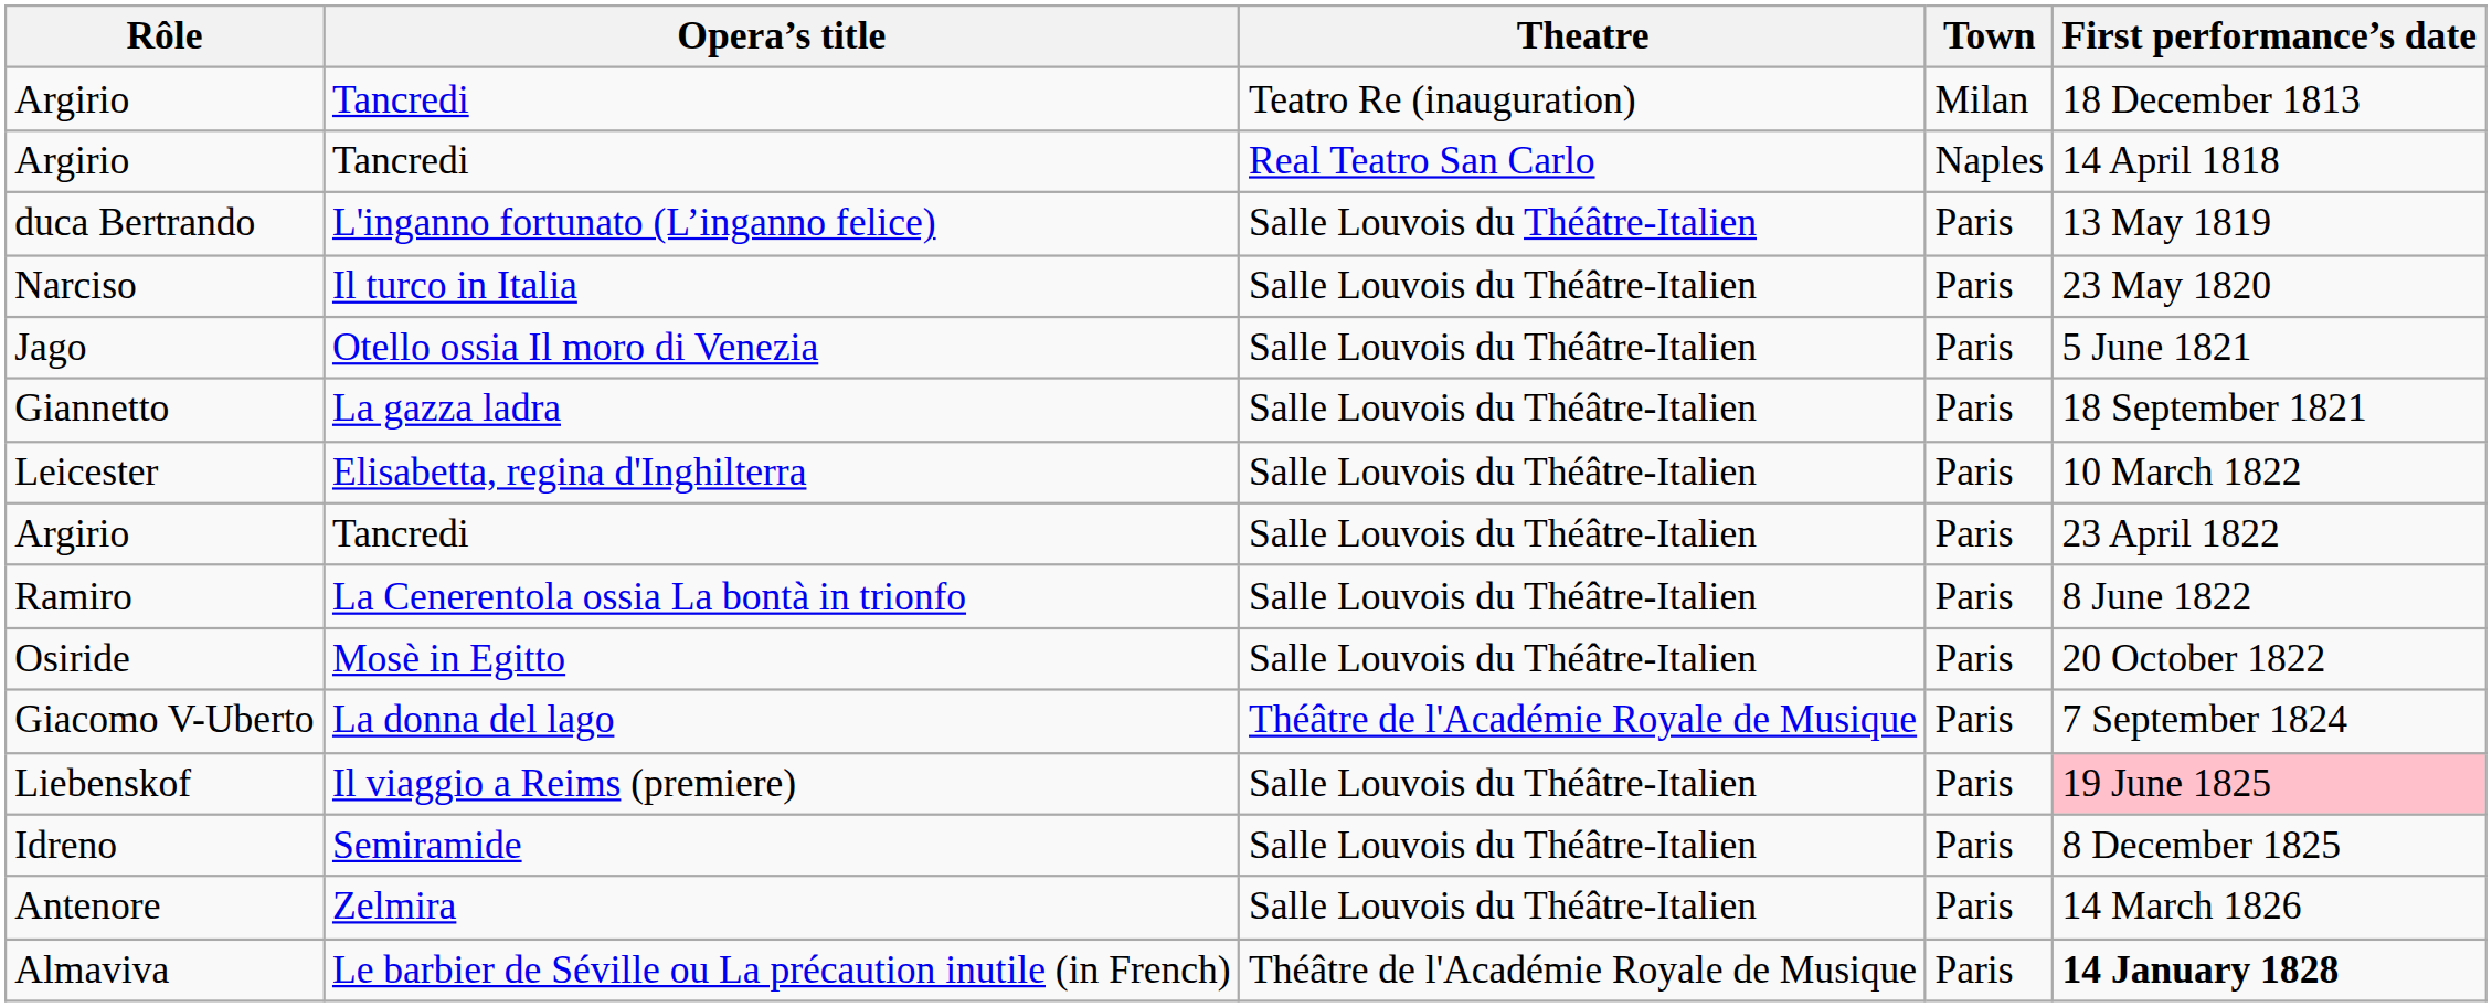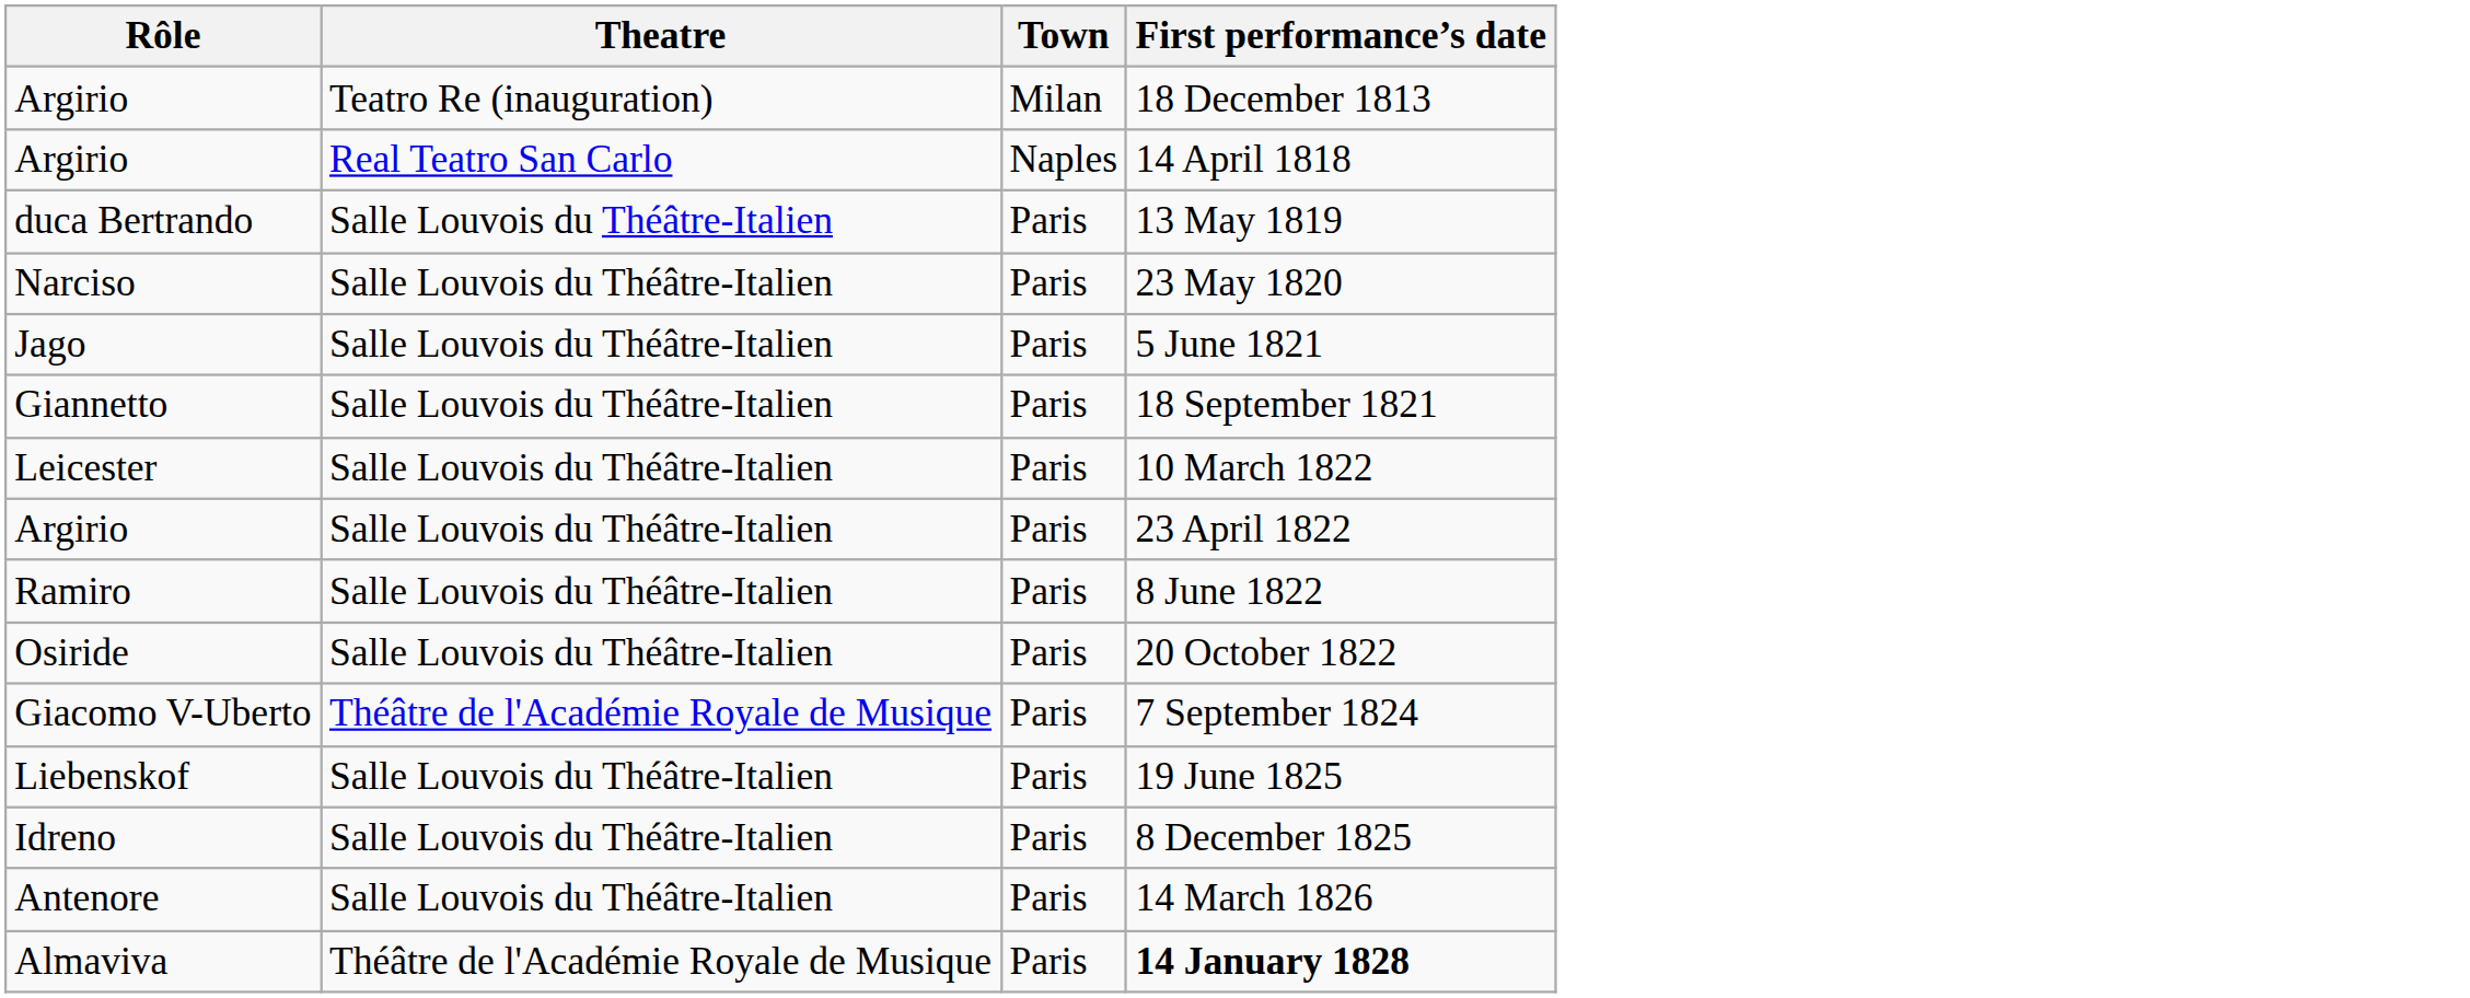- column: Opera’s title | Tancredi | Tancredi | L'inganno fortunato (L’inganno felice) | Il turco in Italia | Otello ossia Il moro di Venezia | La gazza ladra | Elisabetta, regina d'Inghilterra | Tancredi | La Cenerentola ossia La bontà in trionfo | Mosè in Egitto | La donna del lago | Il viaggio a Reims (premiere) | Semiramide | Zelmira | Le barbier de Séville ou La précaution inutile (in French)
Liebenskof | First performance’s date: pink background -> no background
